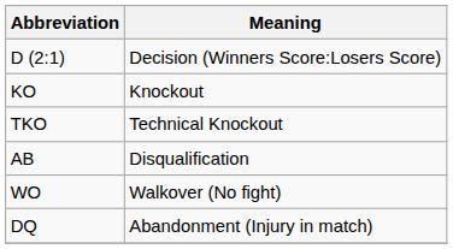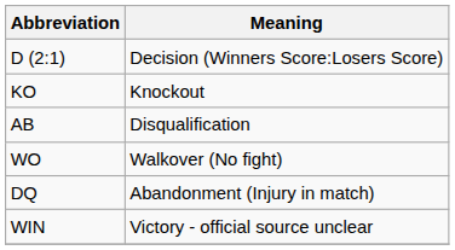- row: TKO | Technical Knockout
+ row: WIN | Victory - official source unclear
